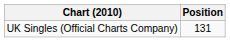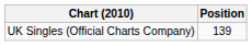UK Singles (Official Charts Company) | Position: 131 -> 139
